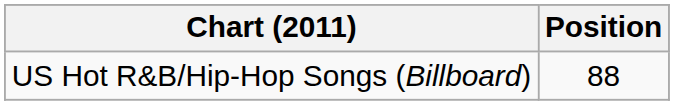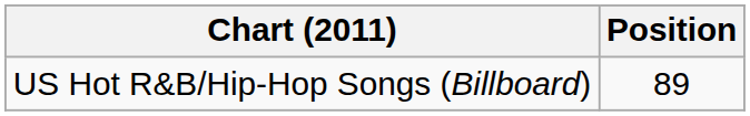US Hot R&B/Hip-Hop Songs (Billboard) | Position: 88 -> 89
